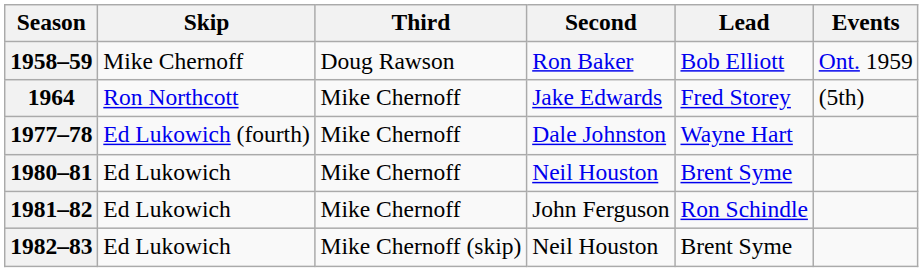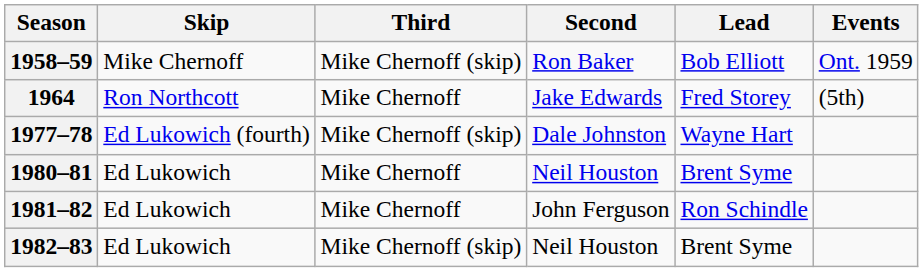1958–59 | Third: Doug Rawson -> Mike Chernoff (skip)
1977–78 | Third: Mike Chernoff -> Mike Chernoff (skip)
